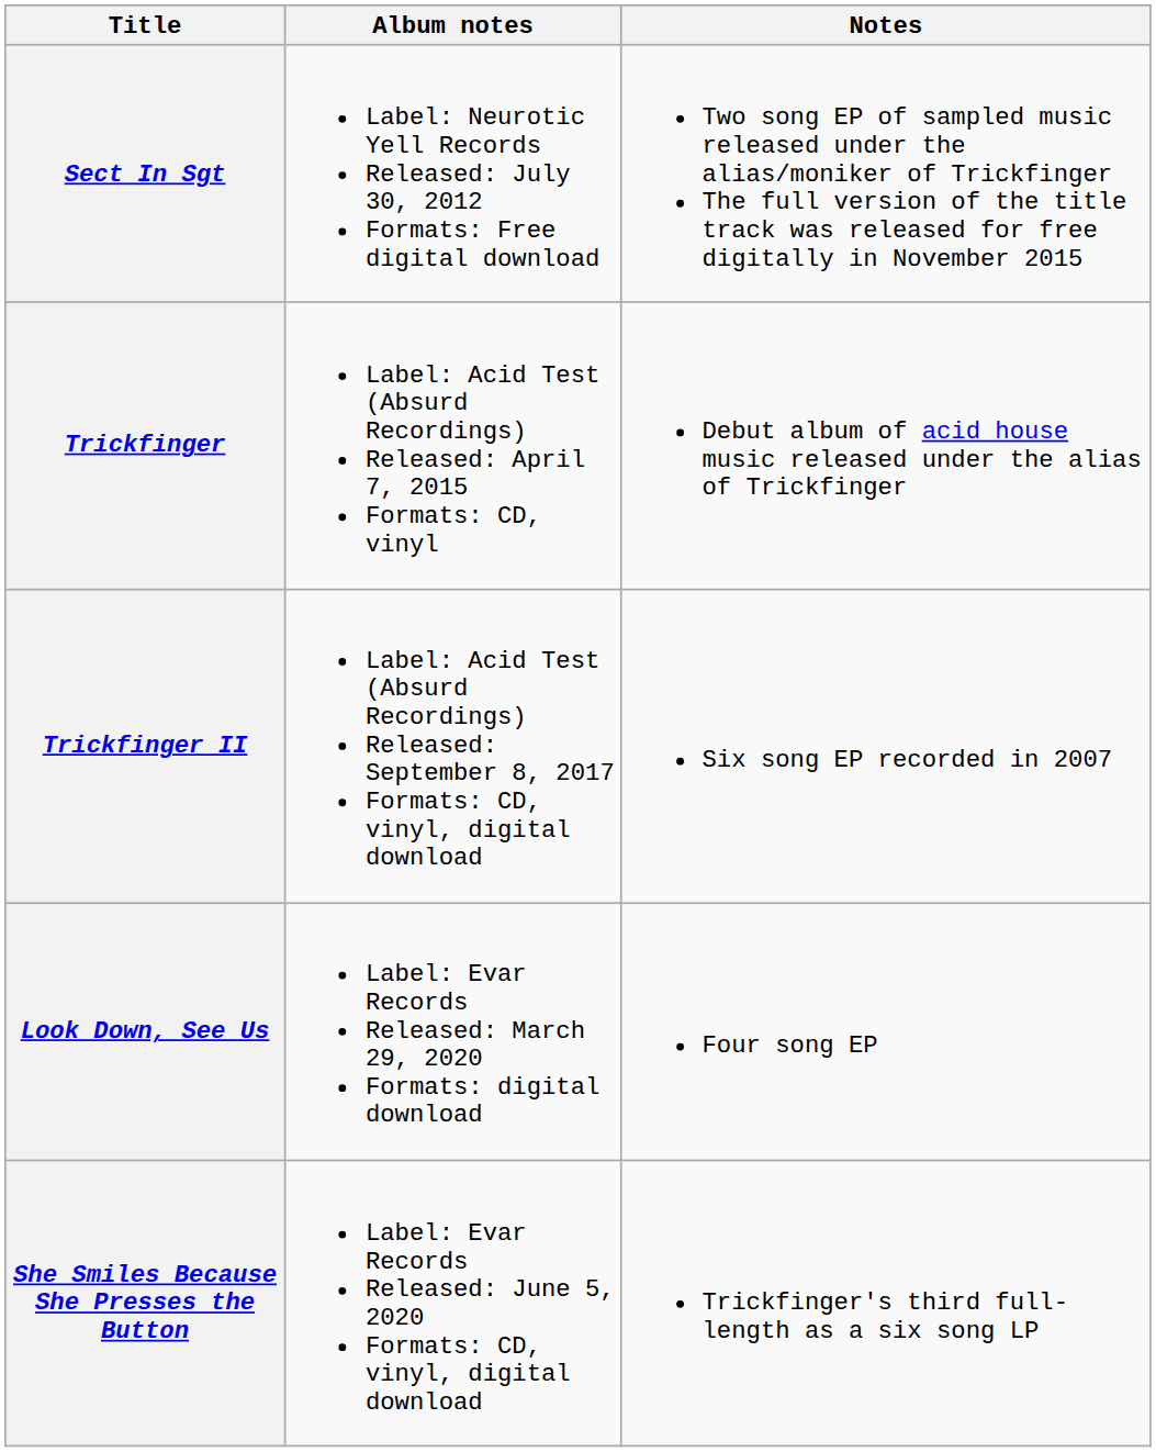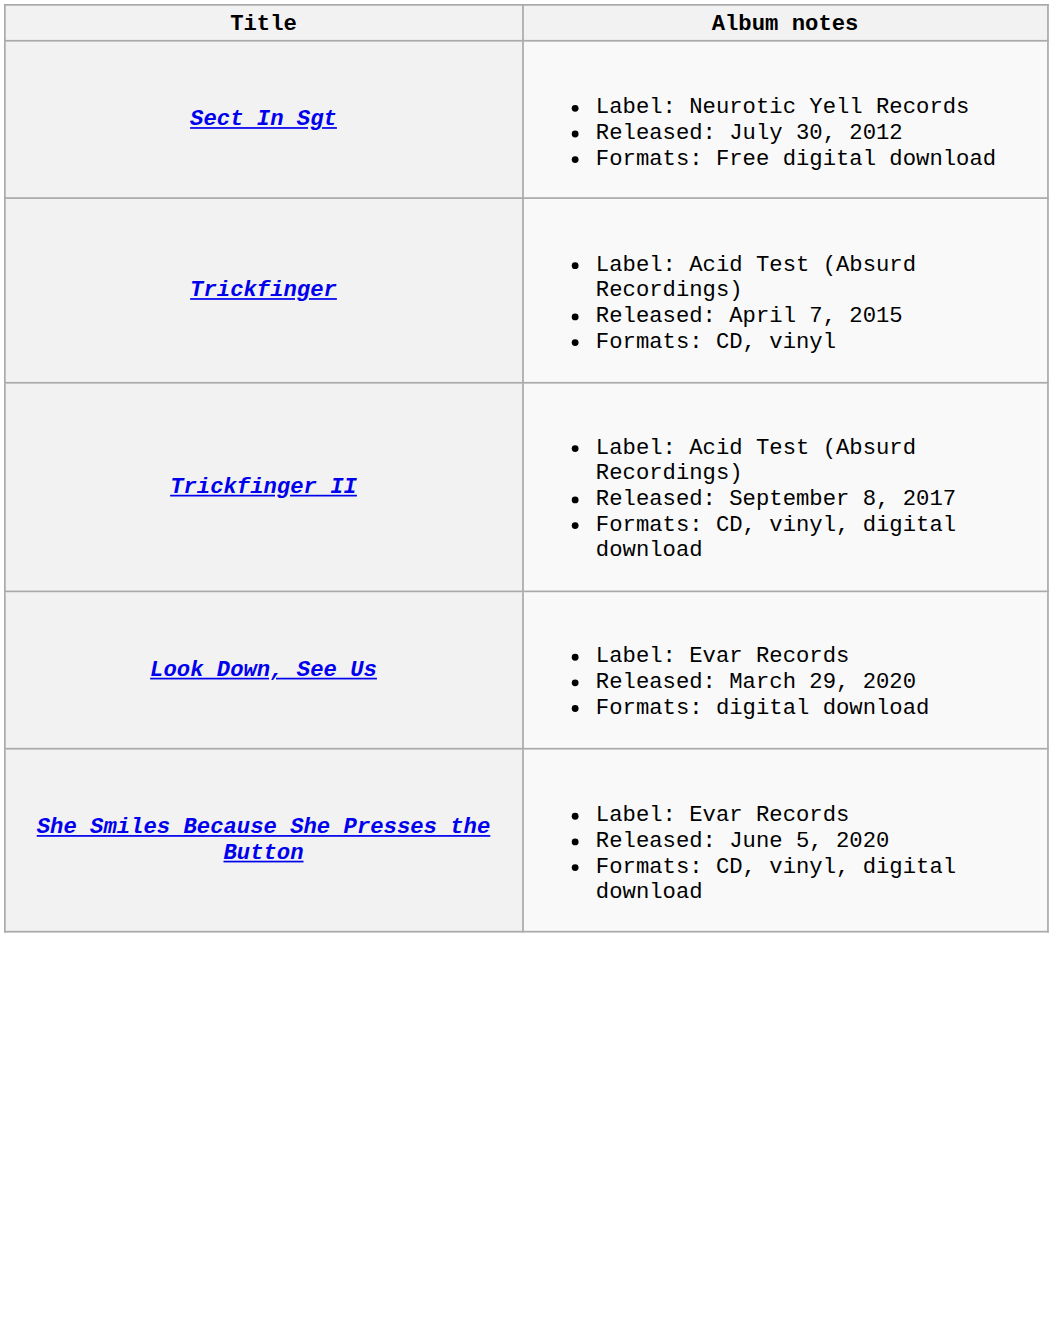- column: Notes | Two song EP of sampled music released under the alias/moniker of Trickfinger The full version of the title track was released for free digitally in November 2015 | Debut album of acid house music released under the alias of Trickfinger | Six song EP recorded in 2007 | Four song EP | Trickfinger's third full-length as a six song LP
